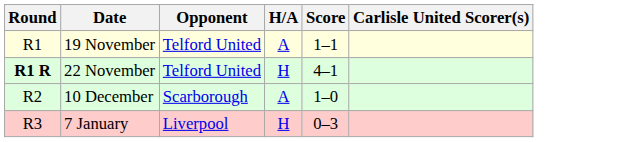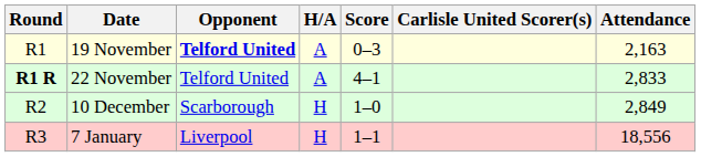+ column: Attendance | 2,163 | 2,833 | 2,849 | 18,556
19 November | Opponent: normal -> bold
19 November | Score: 1–1 -> 0–3
22 November | H/A: H -> A
10 December | H/A: A -> H
7 January | Score: 0–3 -> 1–1
